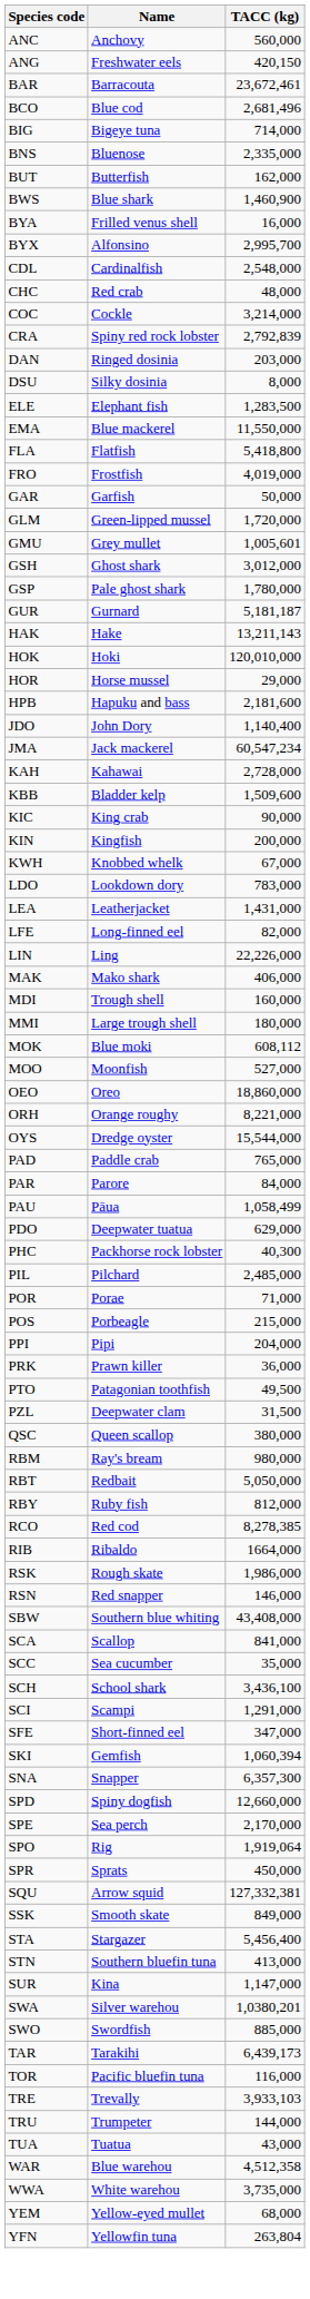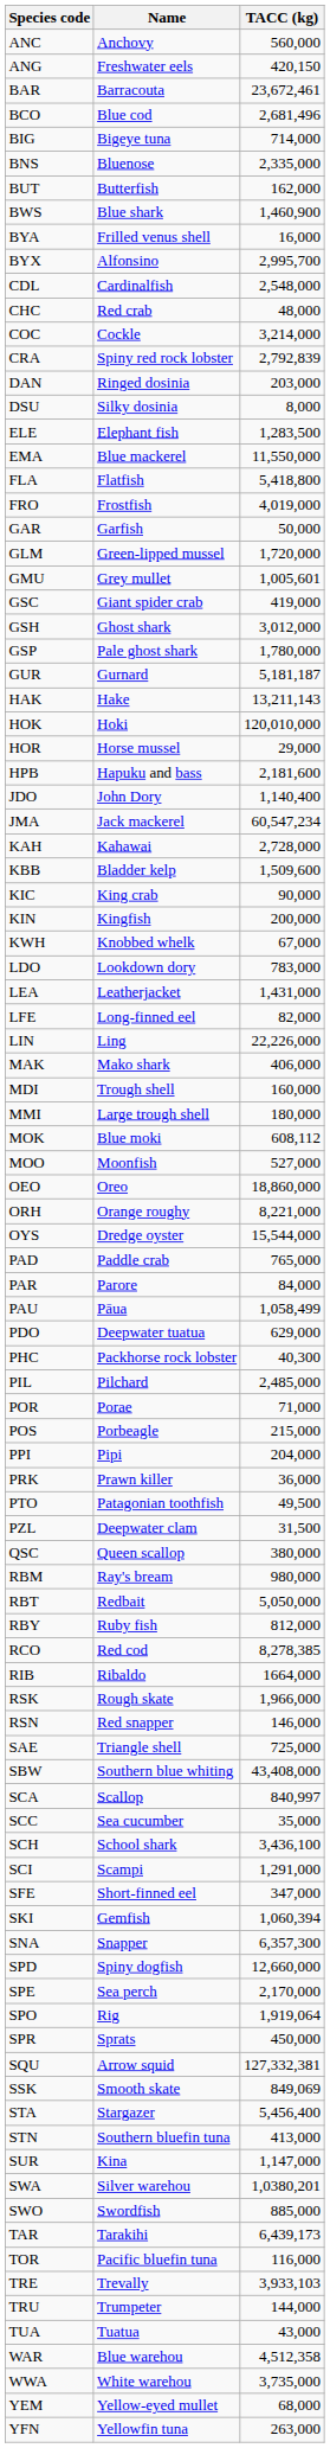+ row: GSC | Giant spider crab | 419,000
RSK | TACC (kg): 1,986,000 -> 1,966,000
+ row: SAE | Triangle shell | 725,000
SCA | TACC (kg): 841,000 -> 840,997
SSK | TACC (kg): 849,000 -> 849,069
YFN | TACC (kg): 263,804 -> 263,000
